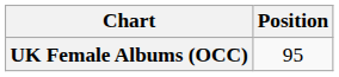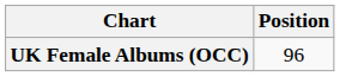UK Female Albums (OCC) | Position: 95 -> 96
